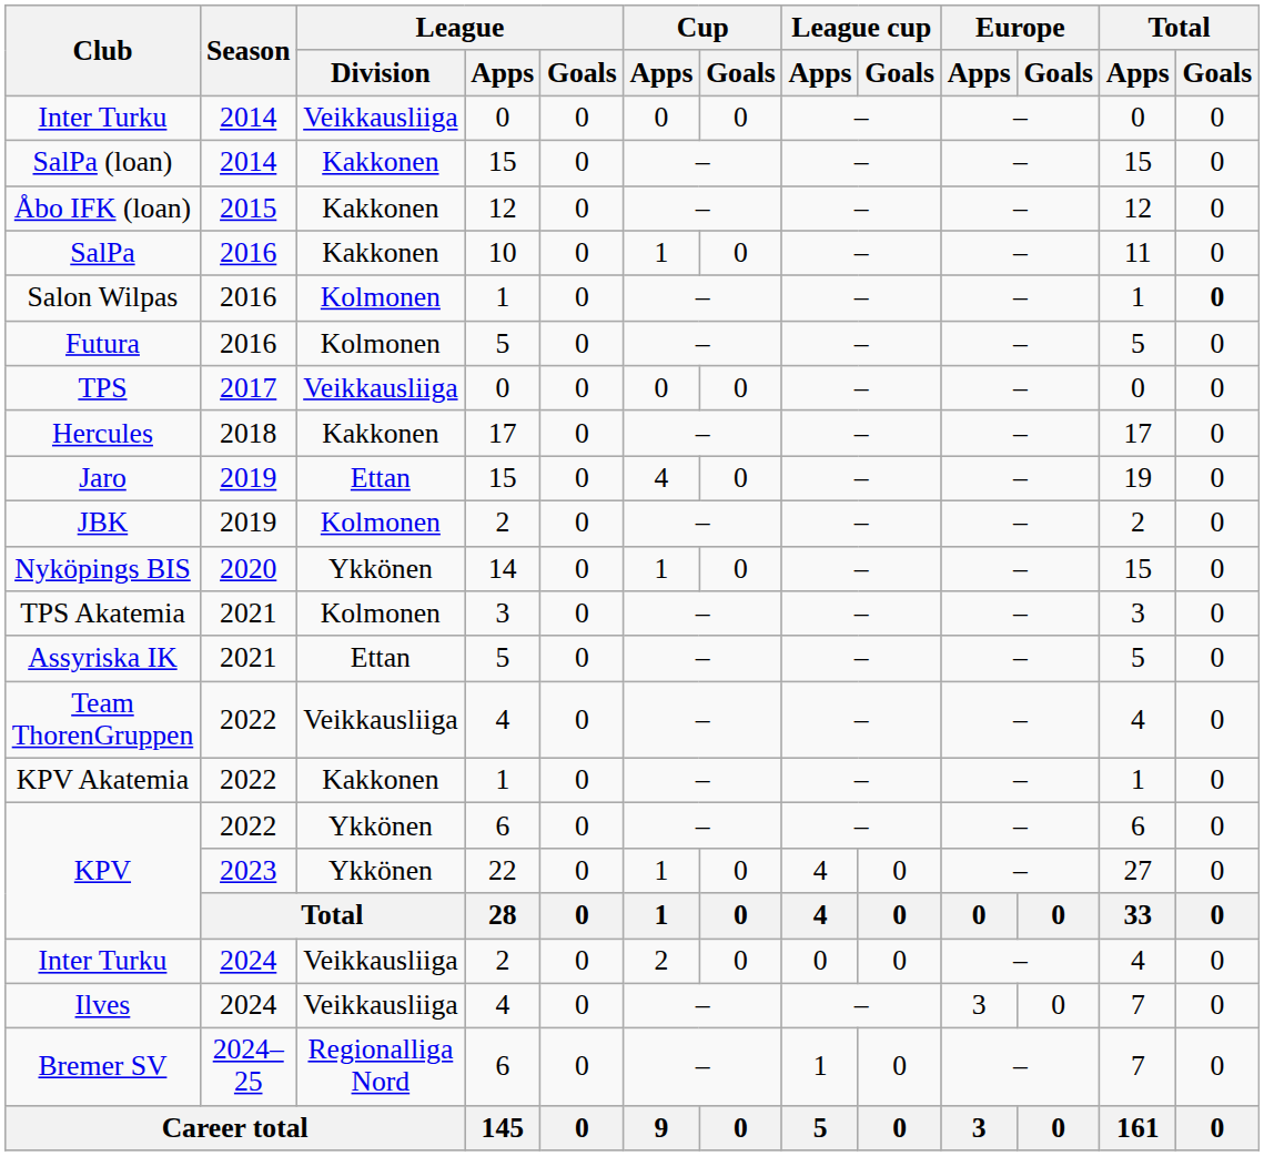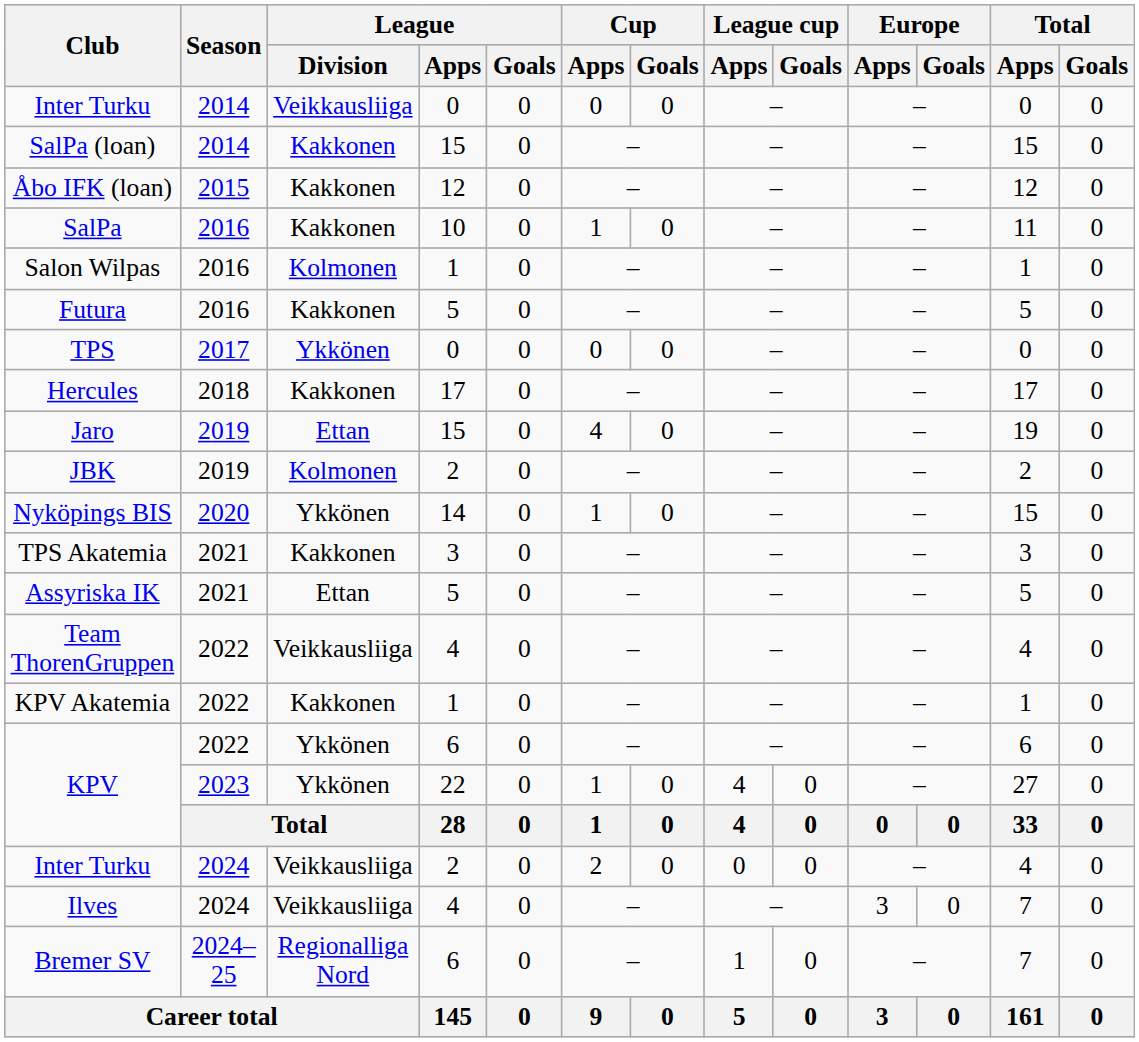Salon Wilpas | Total / Goals: bold -> normal
Futura | League / Division: Kolmonen -> Kakkonen
TPS | League / Division: Veikkausliiga -> Ykkönen
TPS Akatemia | League / Division: Kolmonen -> Kakkonen
